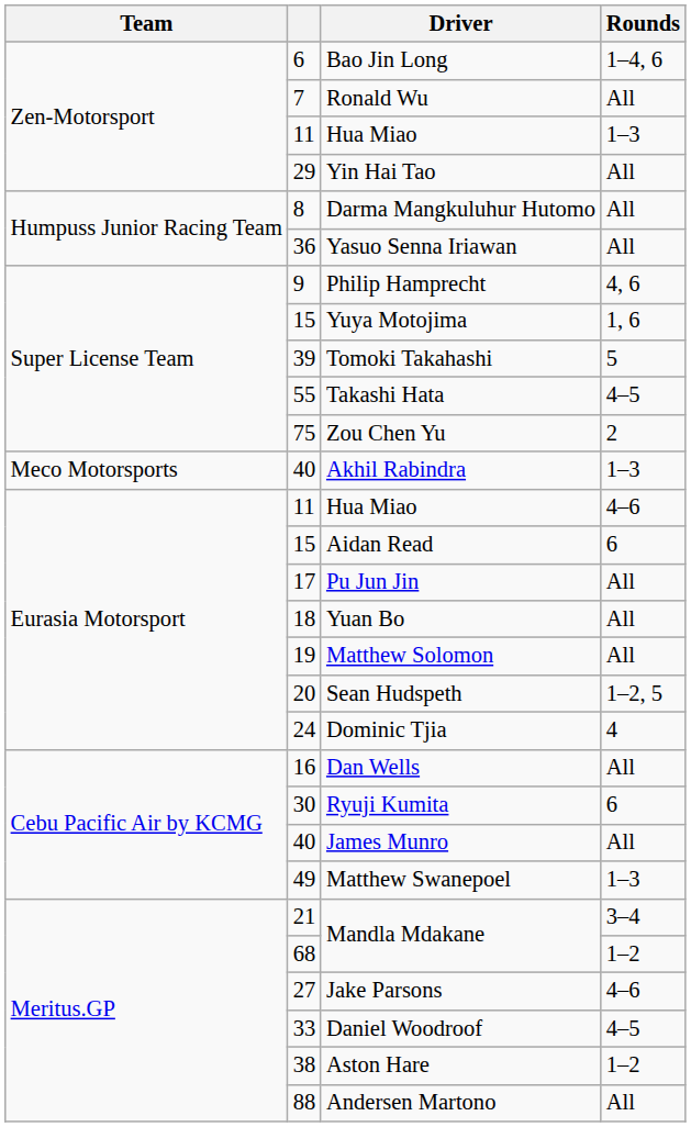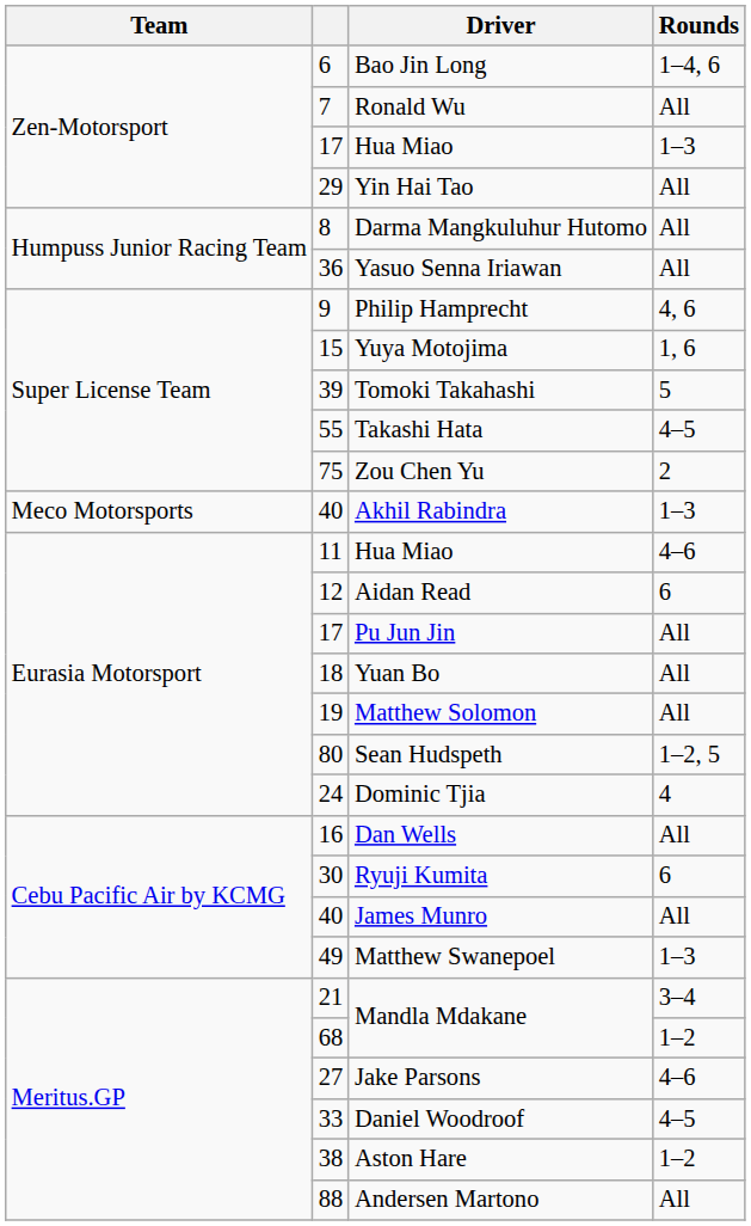Hua Miao / 1–3 | column 2: 11 -> 17
Aidan Read | column 2: 15 -> 12
Sean Hudspeth | column 2: 20 -> 80
